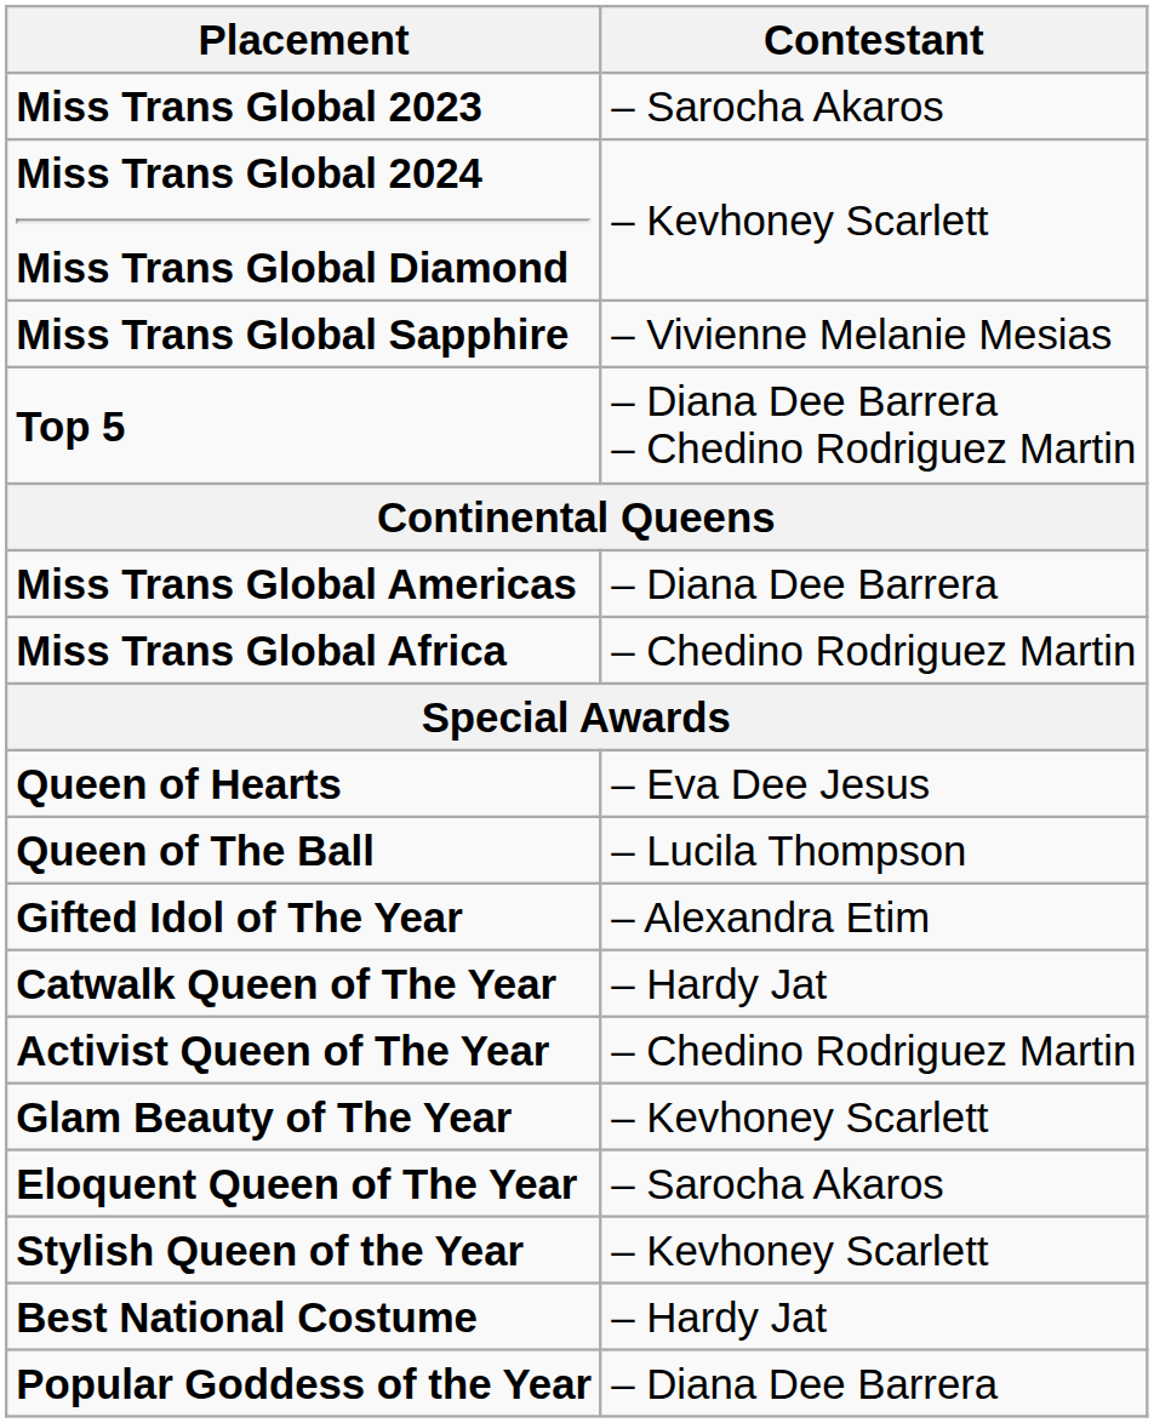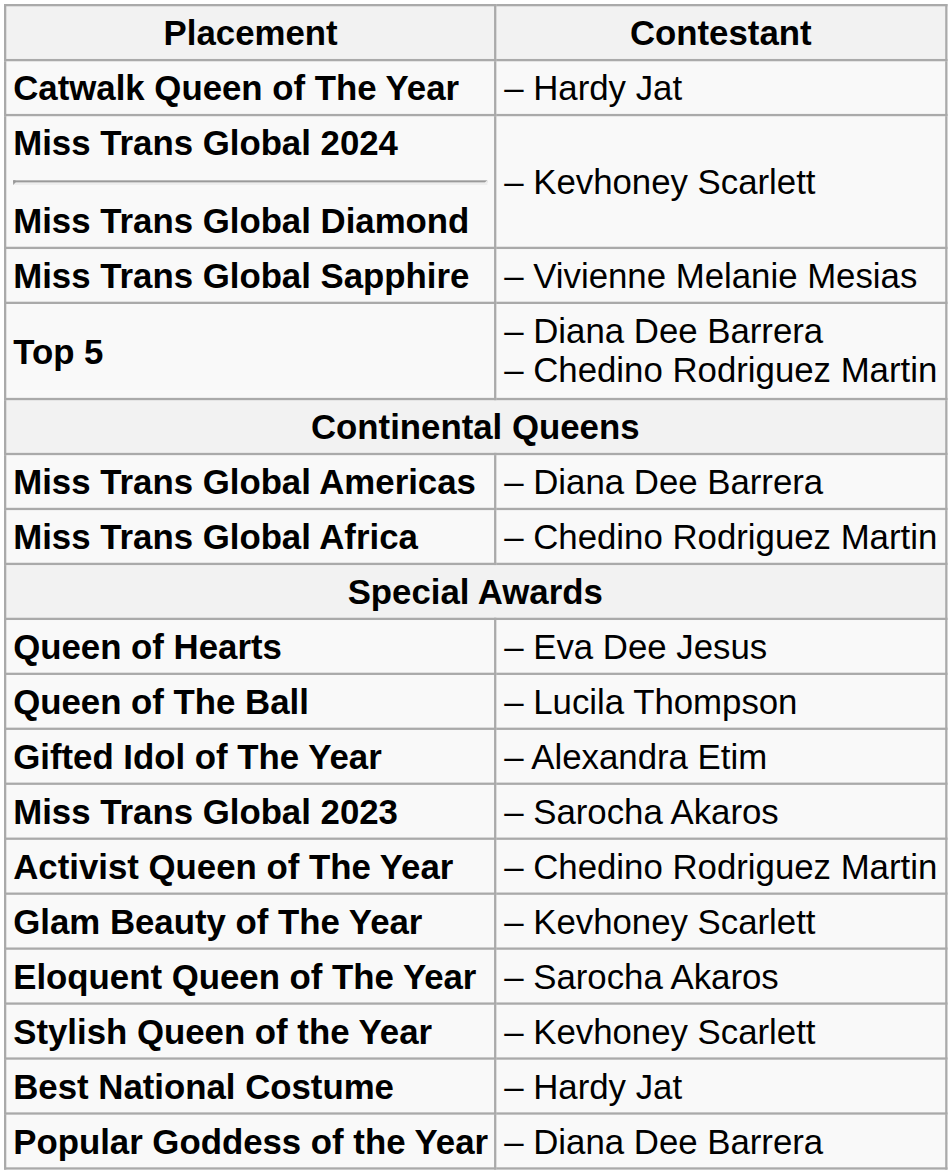rows swapped: Miss Trans Global 2023 <-> Catwalk Queen of The Year
